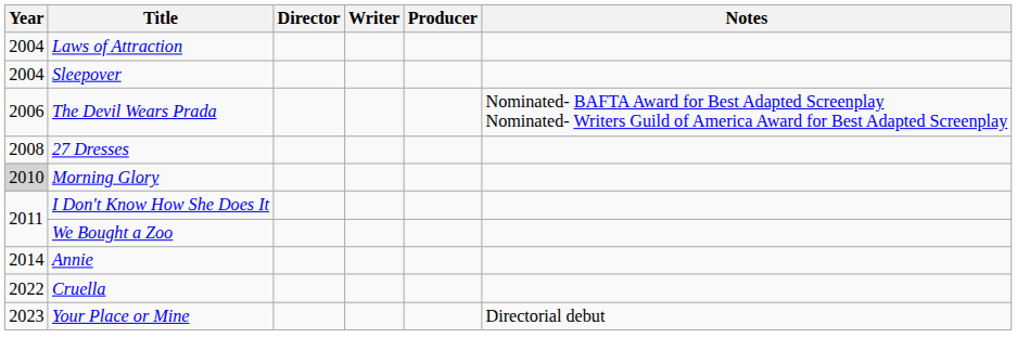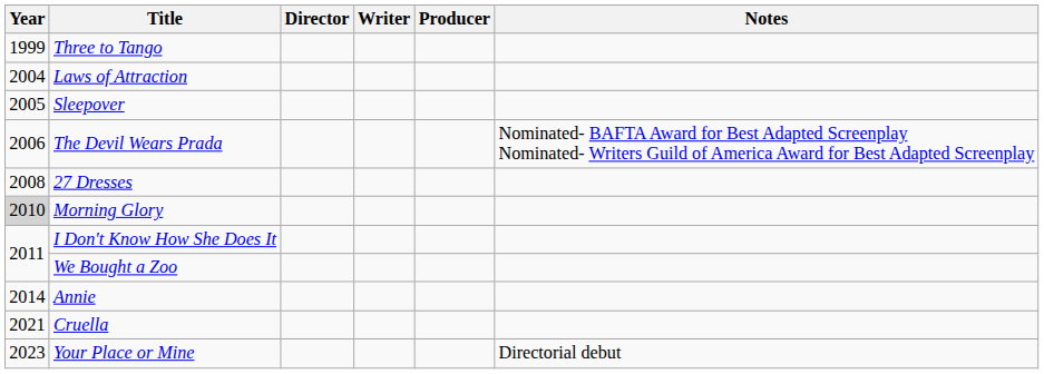+ row: 1999 | Three to Tango
Sleepover | Year: 2004 -> 2005
Cruella | Year: 2022 -> 2021
